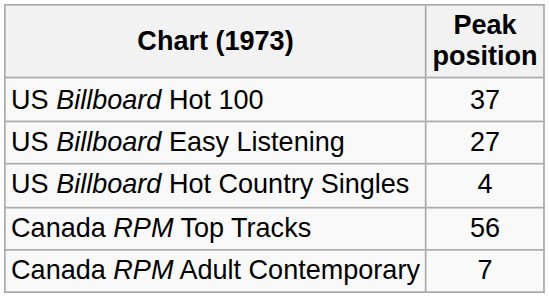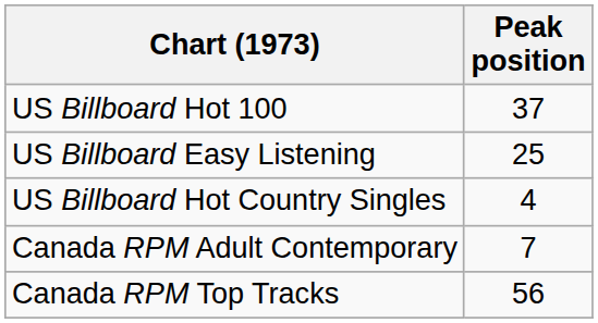US Billboard Easy Listening | Peak position: 27 -> 25
rows swapped: Canada RPM Top Tracks <-> Canada RPM Adult Contemporary
